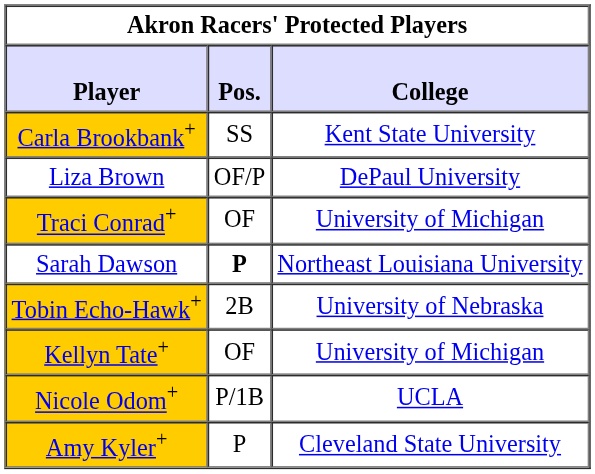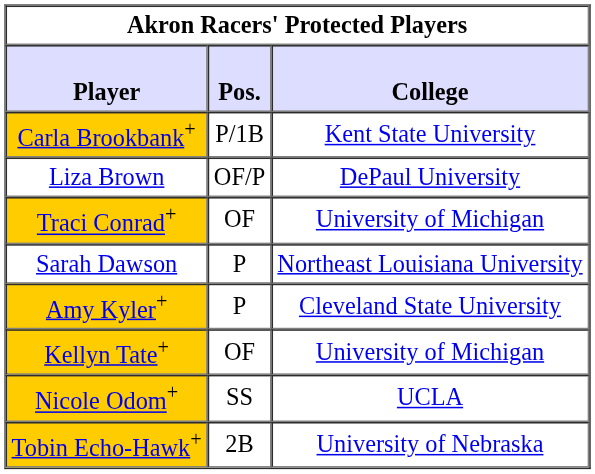Carla Brookbank+ | Pos.: SS -> P/1B
Sarah Dawson | Pos.: bold -> normal
rows swapped: Amy Kyler+ <-> Tobin Echo-Hawk+
Nicole Odom+ | Pos.: P/1B -> SS
